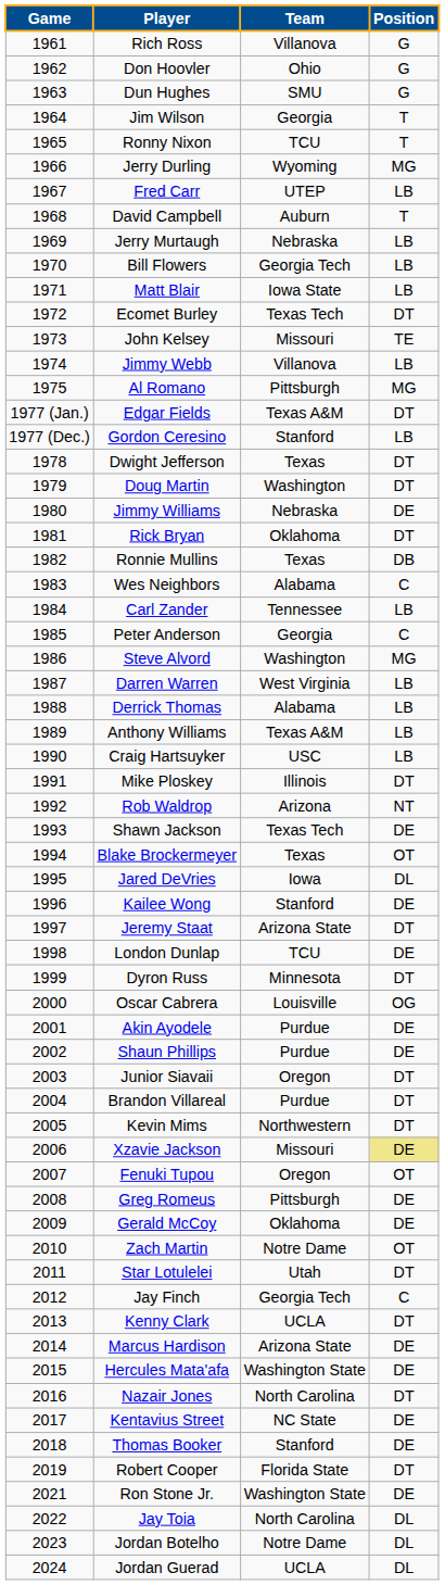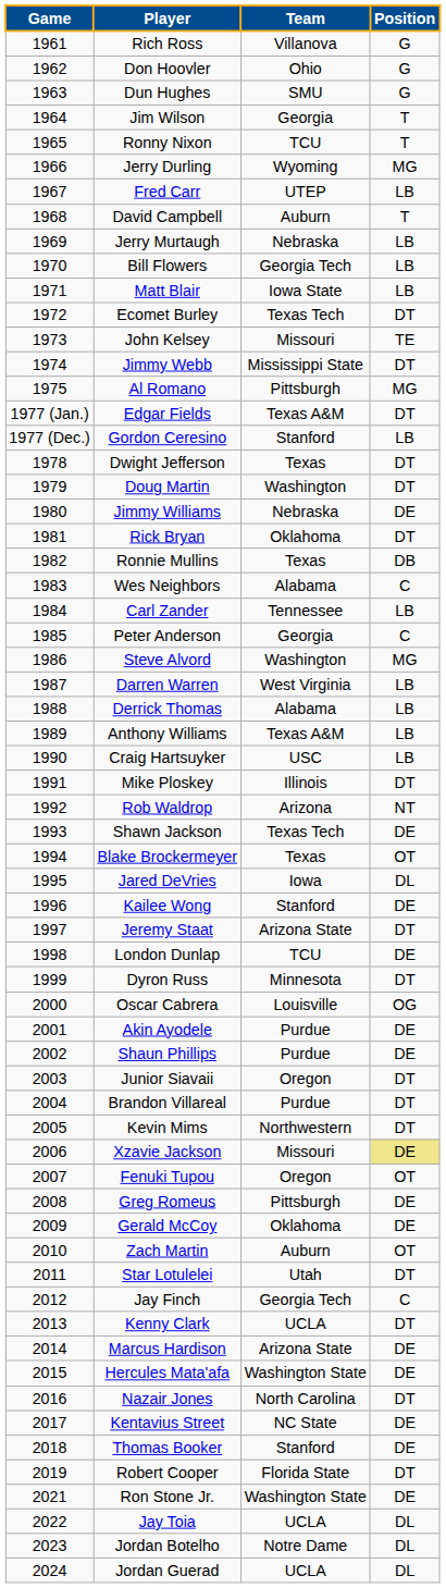Jimmy Webb | Team: Villanova -> Mississippi State
Jimmy Webb | Position: LB -> DT
Zach Martin | Team: Notre Dame -> Auburn
Jay Toia | Team: North Carolina -> UCLA
